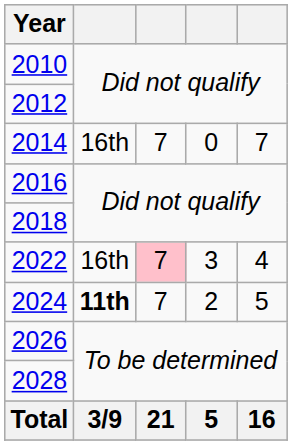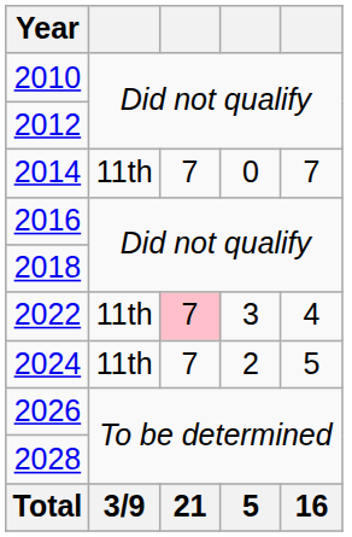2014 | column 2: 16th -> 11th
2022 | column 2: 16th -> 11th
2024 | column 2: bold -> normal
